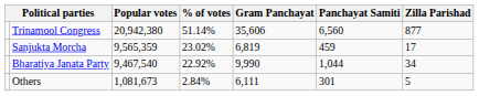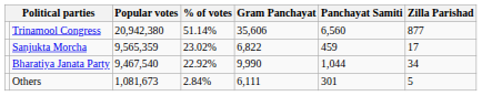Sanjukta Morcha | Gram Panchayat: 6,819 -> 6,822
